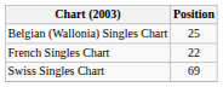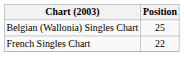- row: Swiss Singles Chart | 69
